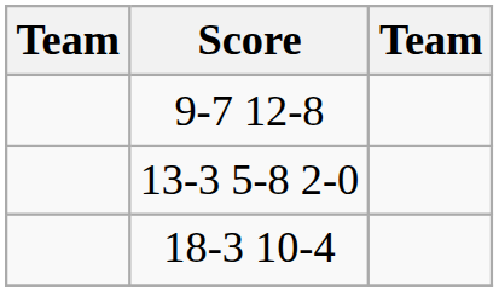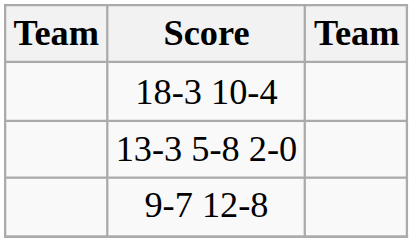rows swapped: 9-7 12-8 <-> 18-3 10-4
